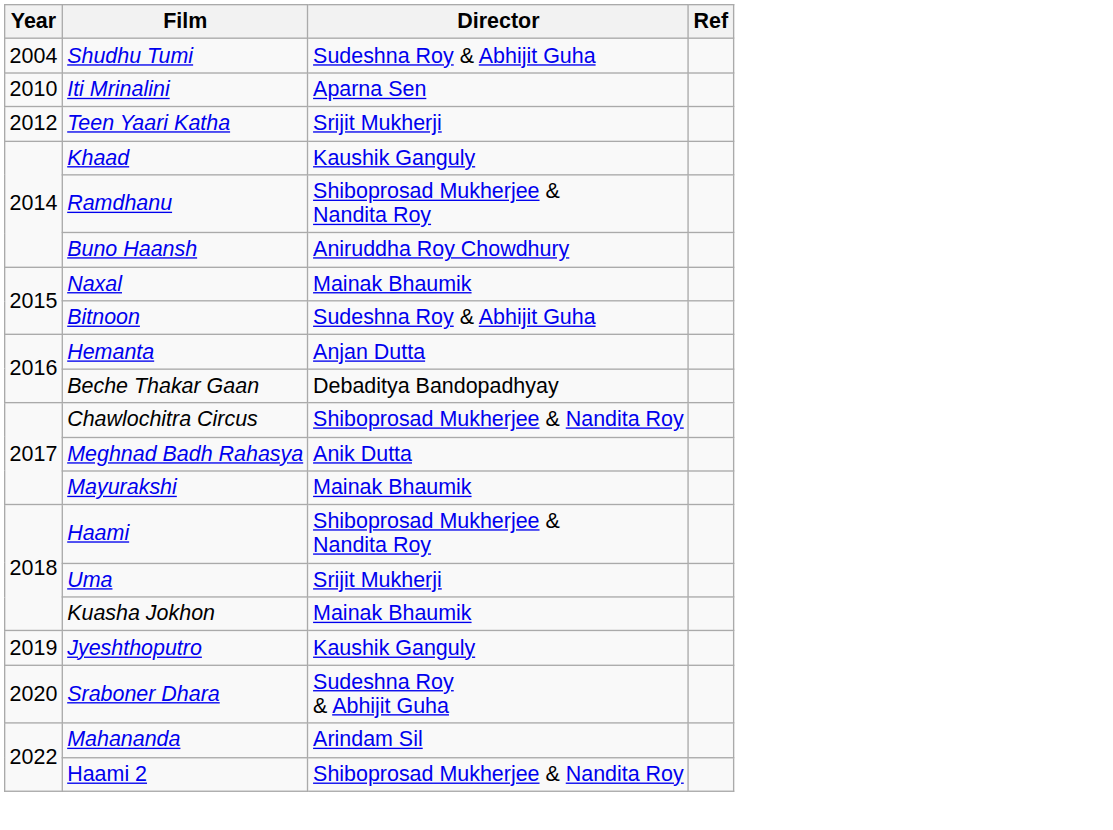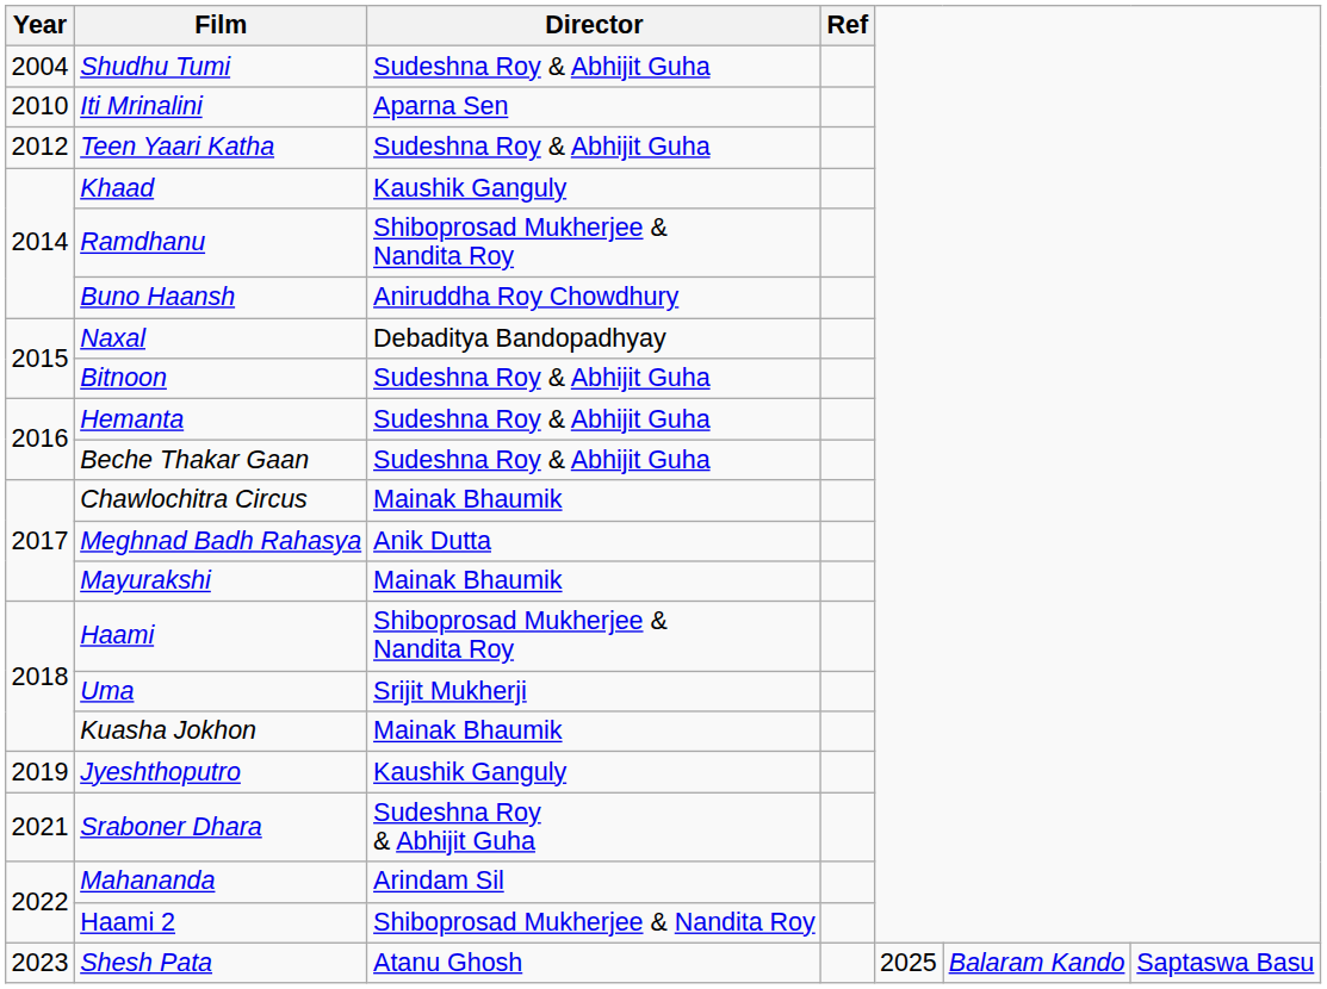Teen Yaari Katha | Director: Srijit Mukherji -> Sudeshna Roy & Abhijit Guha
Naxal | Director: Mainak Bhaumik -> Debaditya Bandopadhyay
Hemanta | Director: Anjan Dutta -> Sudeshna Roy & Abhijit Guha
Beche Thakar Gaan | Director: Debaditya Bandopadhyay -> Sudeshna Roy & Abhijit Guha
Chawlochitra Circus | Director: Shiboprosad Mukherjee & Nandita Roy -> Mainak Bhaumik
Sraboner Dhara | Year: 2020 -> 2021
+ row: 2023 | Shesh Pata | Atanu Ghosh | 2025 | Balaram Kando | Saptaswa Basu
